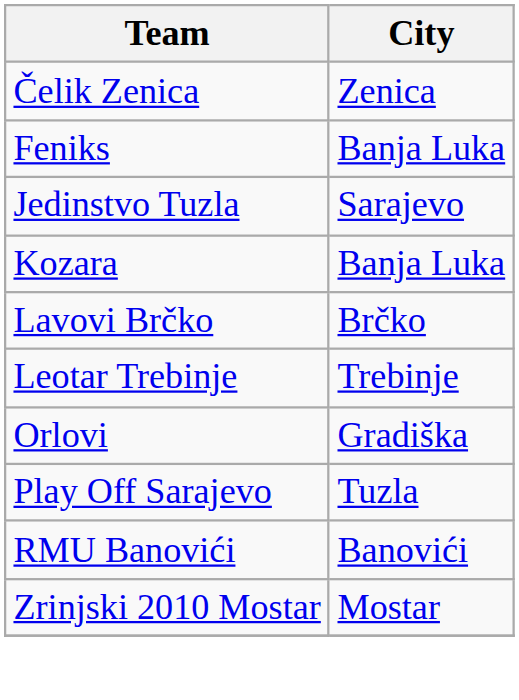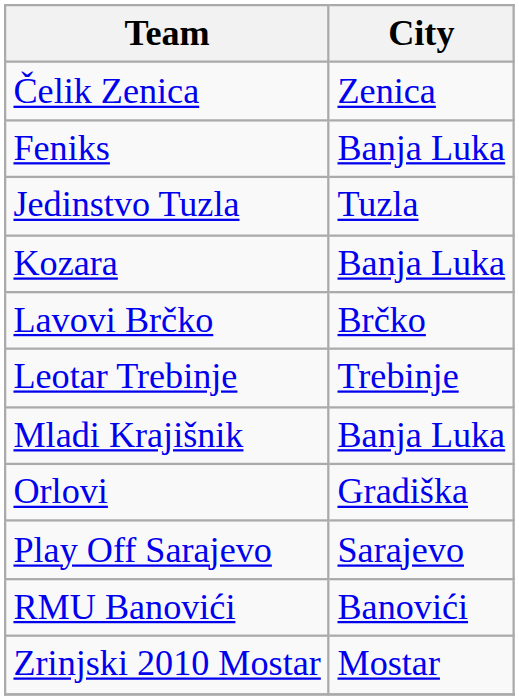Jedinstvo Tuzla | City: Sarajevo -> Tuzla
+ row: Mladi Krajišnik | Banja Luka
Play Off Sarajevo | City: Tuzla -> Sarajevo
